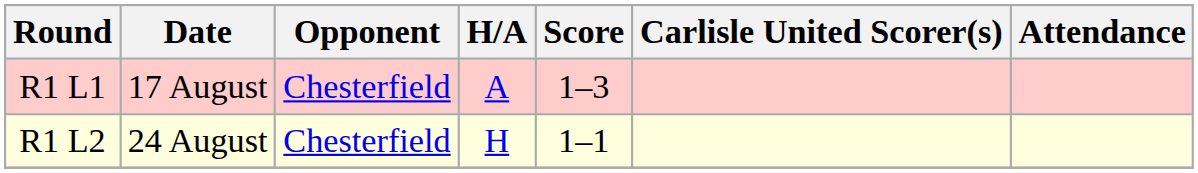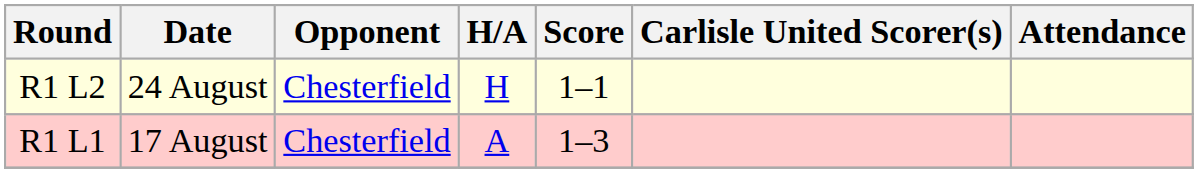rows swapped: R1 L1 <-> R1 L2
